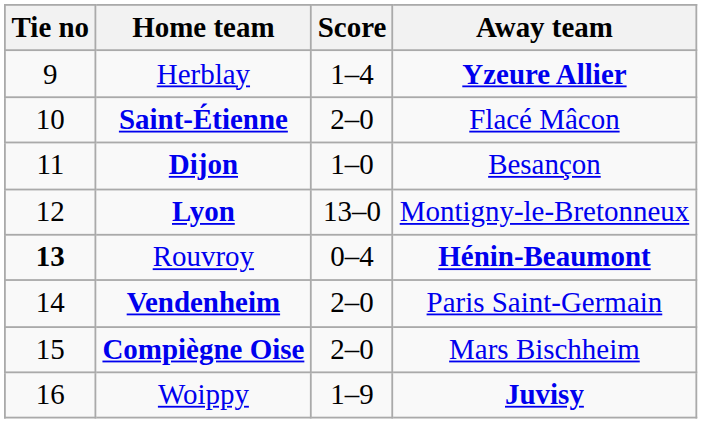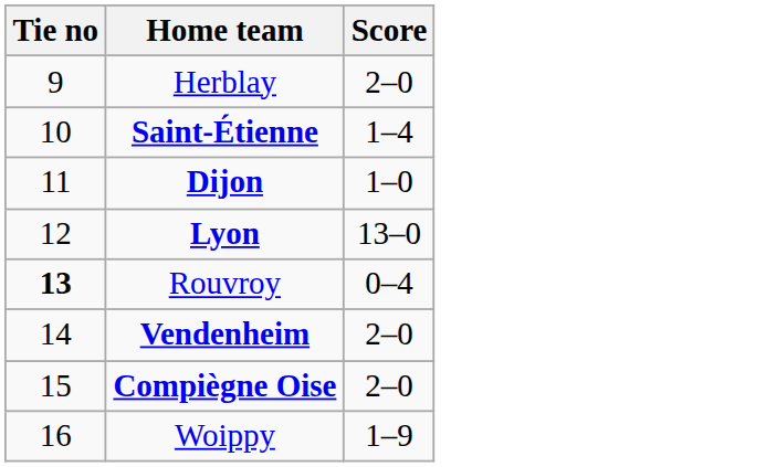- column: Away team | Yzeure Allier | Flacé Mâcon | Besançon | Montigny-le-Bretonneux | Hénin-Beaumont | Paris Saint-Germain | Mars Bischheim | Juvisy
Herblay | Score: 1–4 -> 2–0
Saint-Étienne | Score: 2–0 -> 1–4
